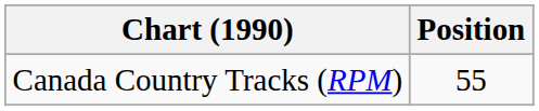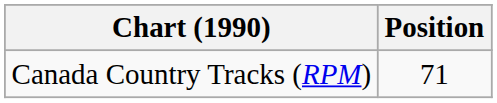Canada Country Tracks (RPM) | Position: 55 -> 71
